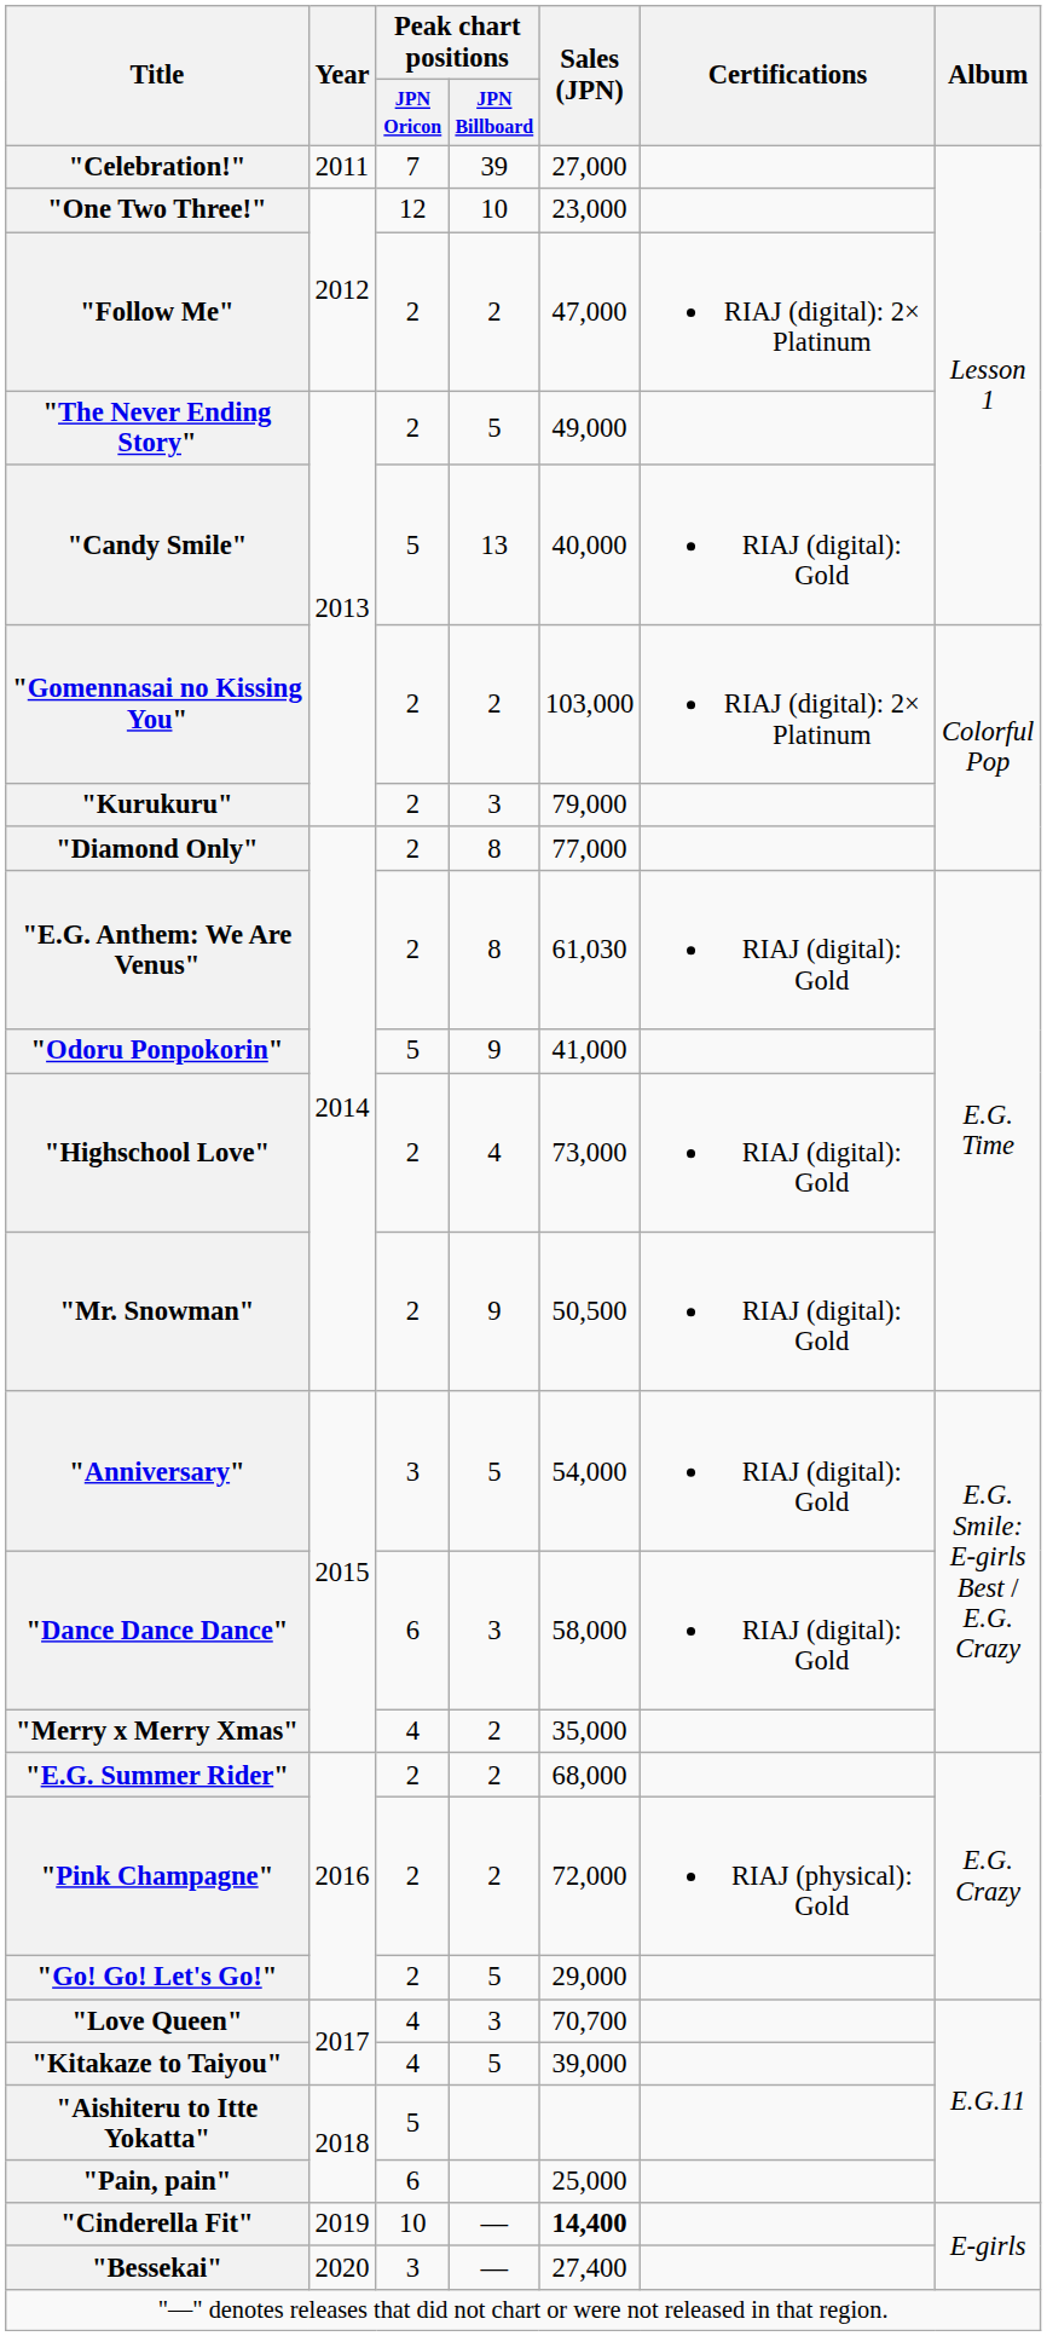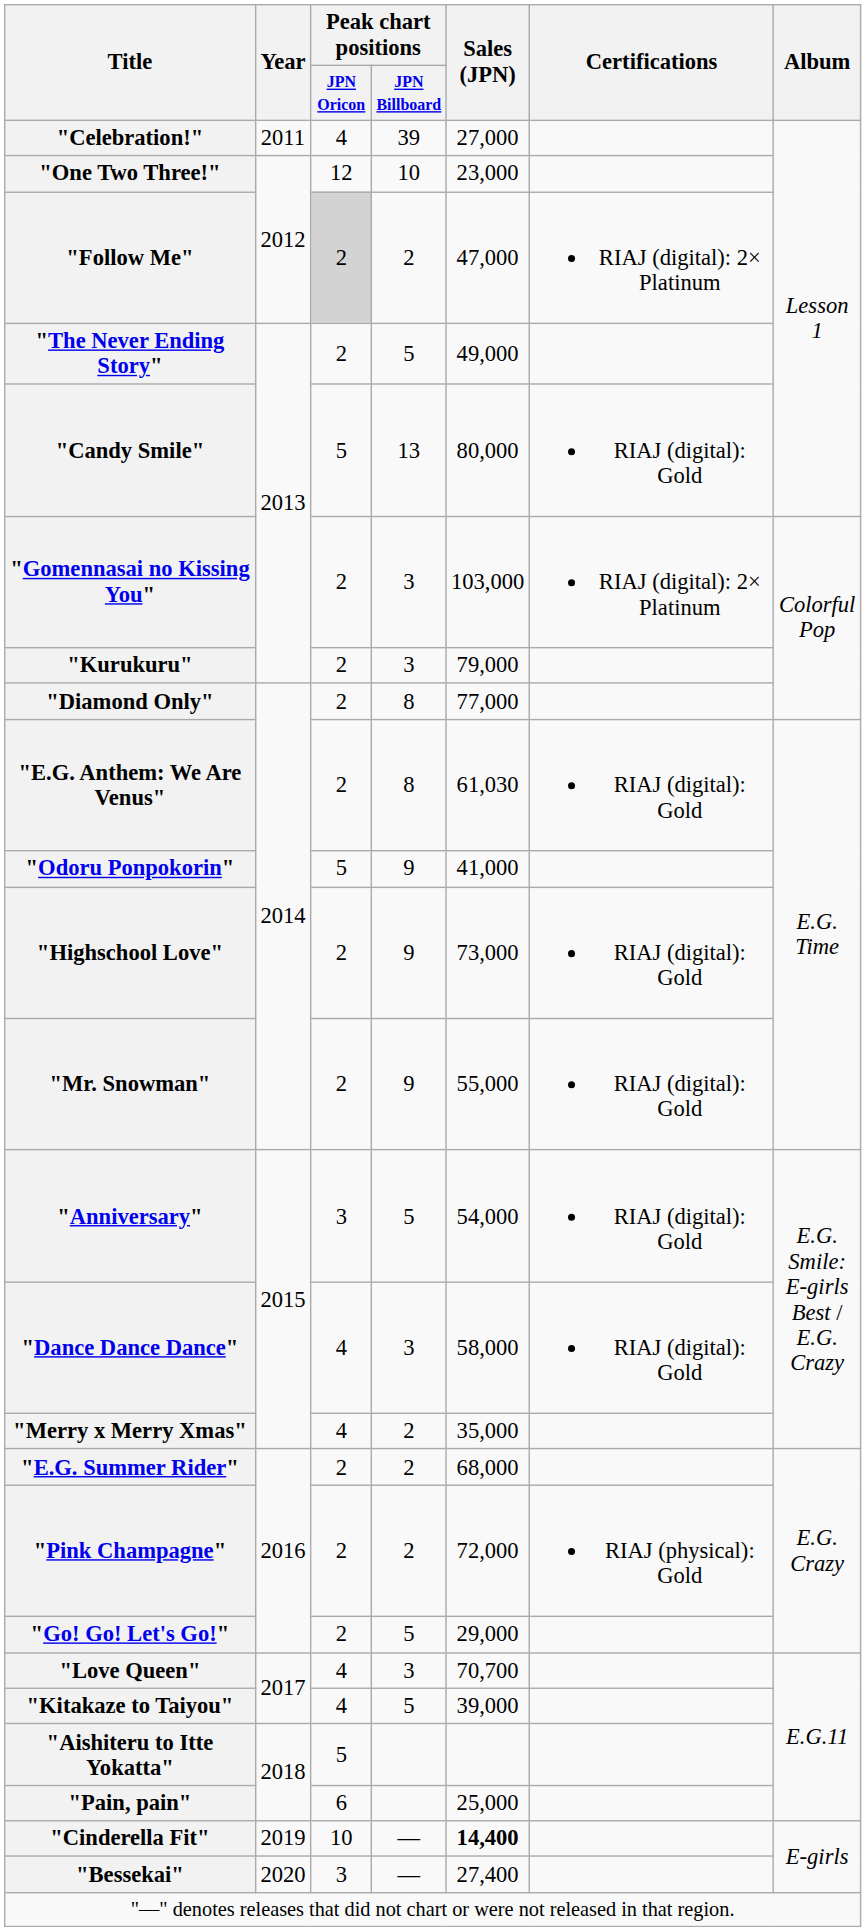"Celebration!" | Peak chart positions / JPN Oricon: 7 -> 4
"Follow Me" | Peak chart positions / JPN Oricon: no background -> lightgrey background
"Candy Smile" | Sales (JPN): 40,000 -> 80,000
"Gomennasai no Kissing You" | Peak chart positions / JPN Billboard: 2 -> 3
"Highschool Love" | Peak chart positions / JPN Billboard: 4 -> 9
"Mr. Snowman" | Sales (JPN): 50,500 -> 55,000
"Dance Dance Dance" | Peak chart positions / JPN Oricon: 6 -> 4
